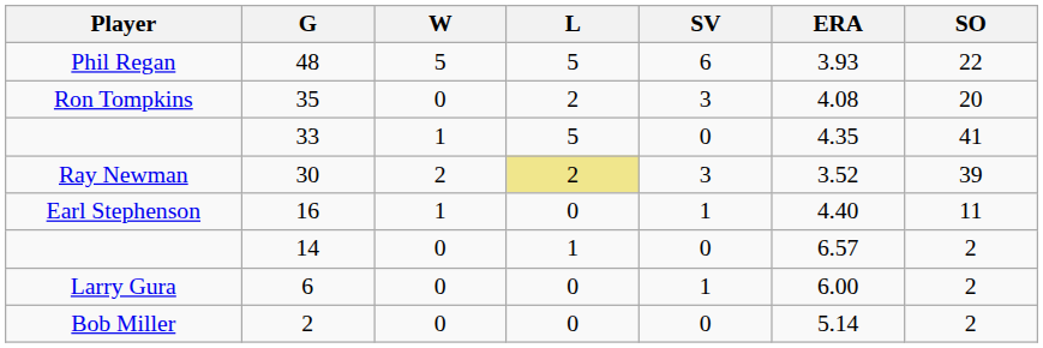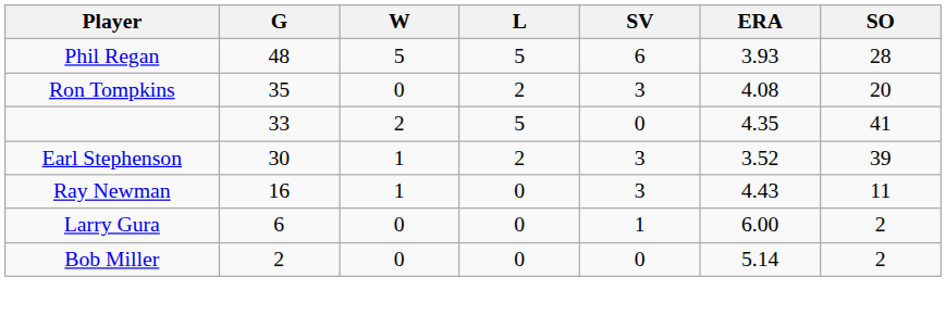48 | SO: 22 -> 28
33 | W: 1 -> 2
30 | Player: Ray Newman -> Earl Stephenson
30 | W: 2 -> 1
30 | L: khaki background -> no background
16 | Player: Earl Stephenson -> Ray Newman
16 | SV: 1 -> 3
16 | ERA: 4.40 -> 4.43
- row: 14 | 0 | 1 | 0 | 6.57 | 2
